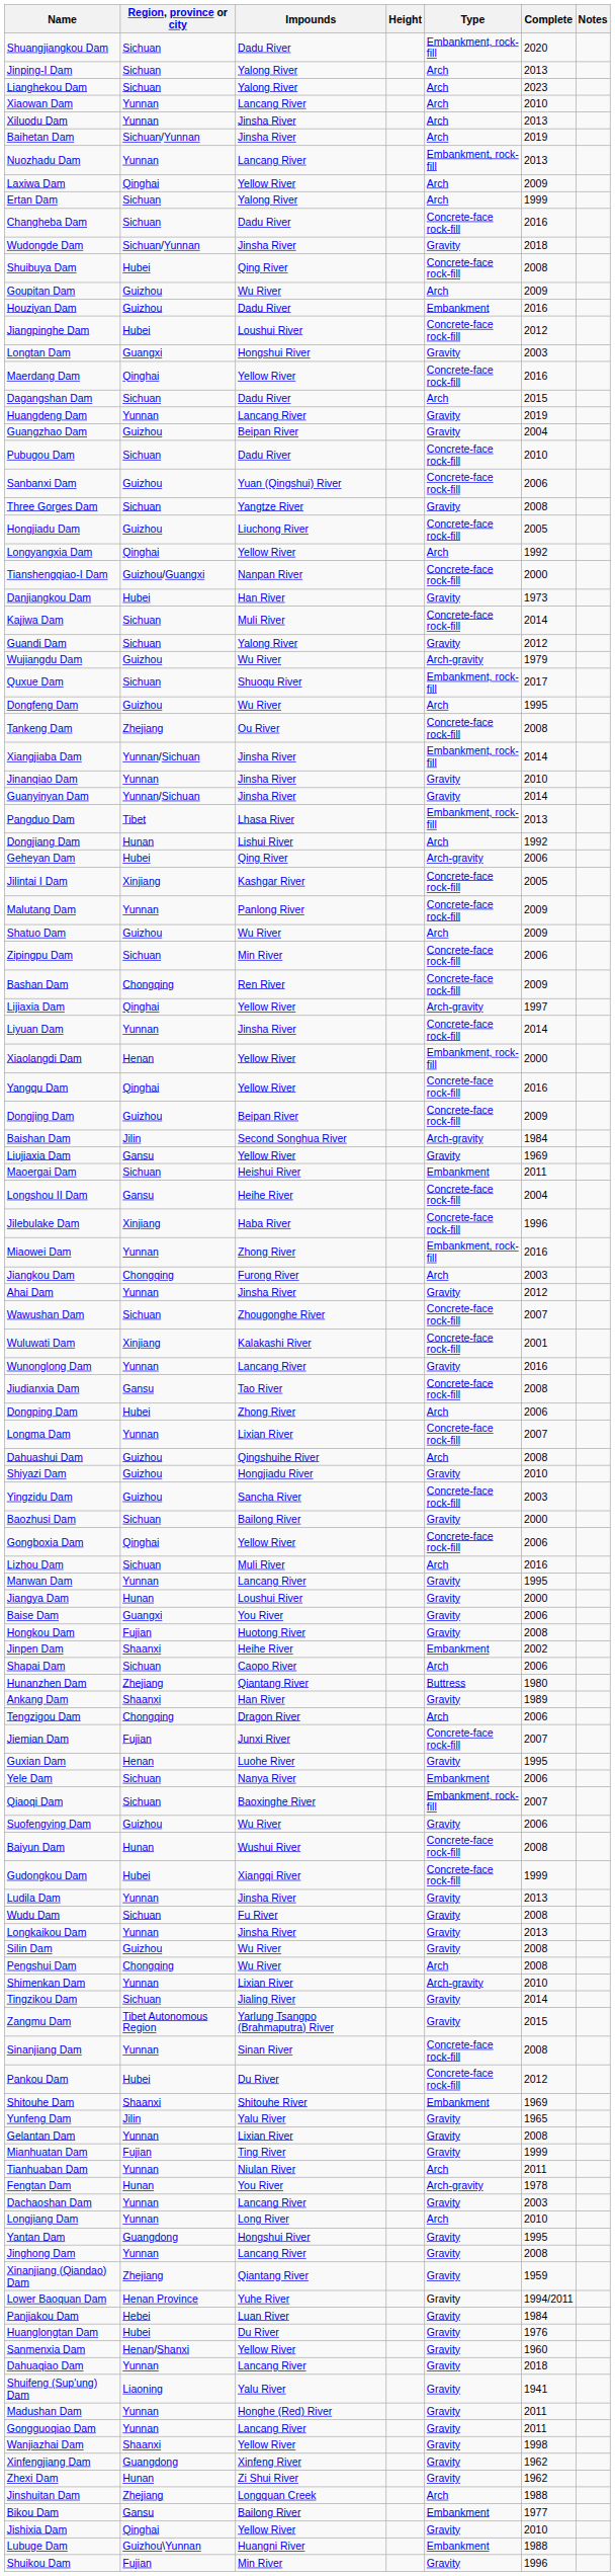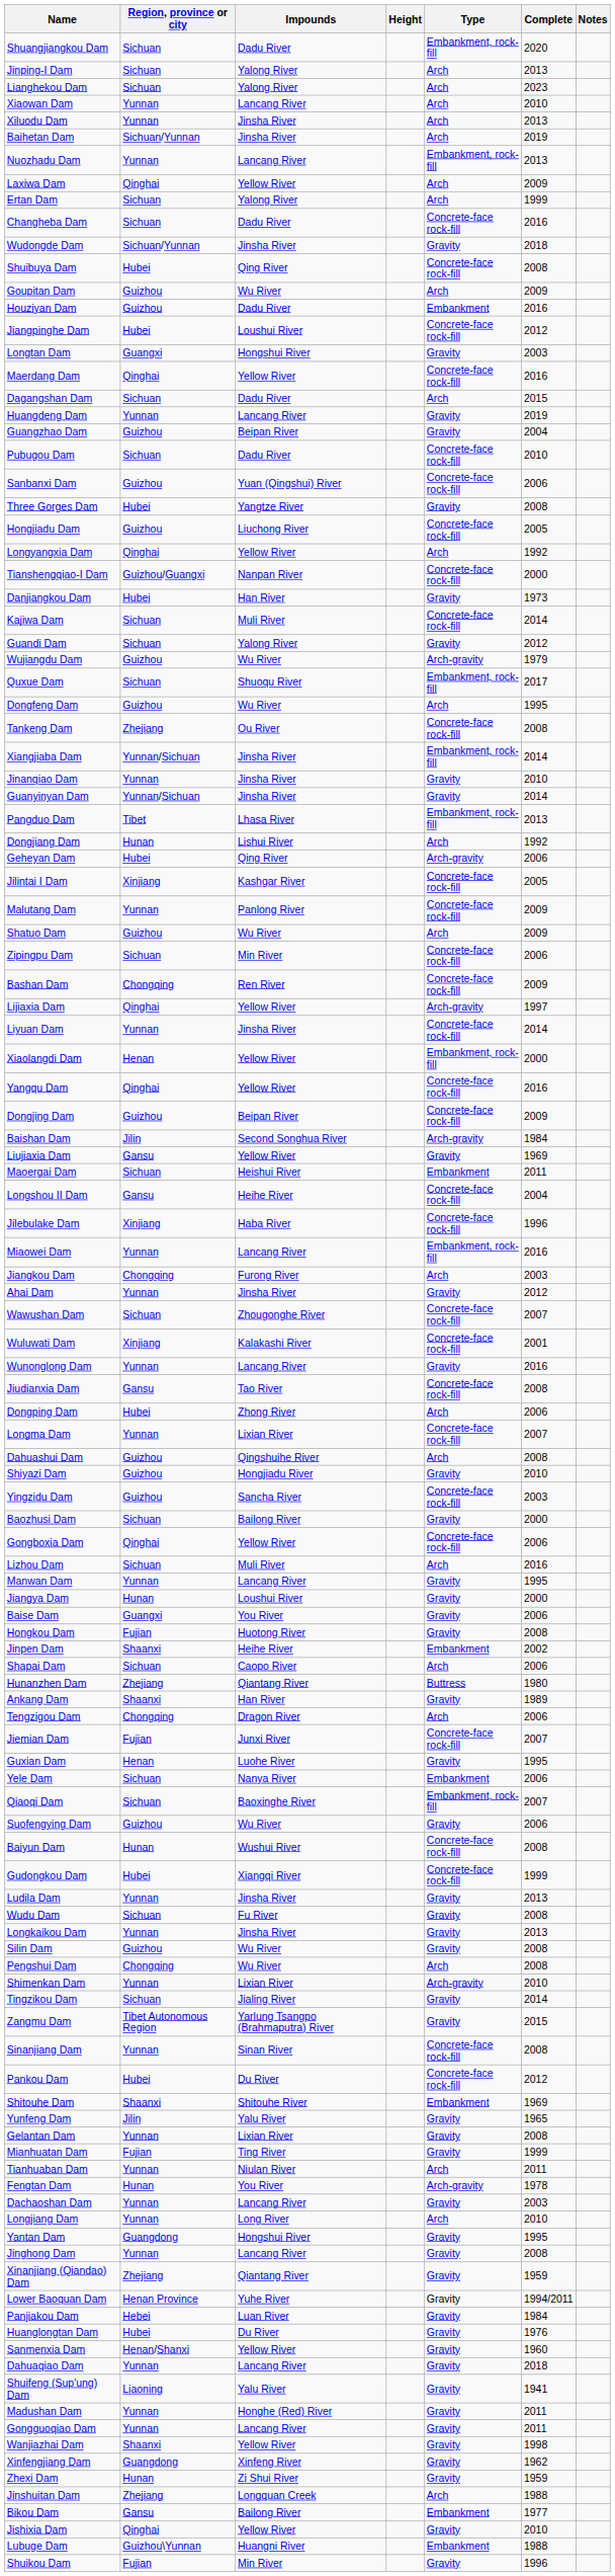Three Gorges Dam | Region, province or city: Sichuan -> Hubei
Miaowei Dam | Impounds: Zhong River -> Lancang River
Zhexi Dam | Complete: 1962 -> 1959
